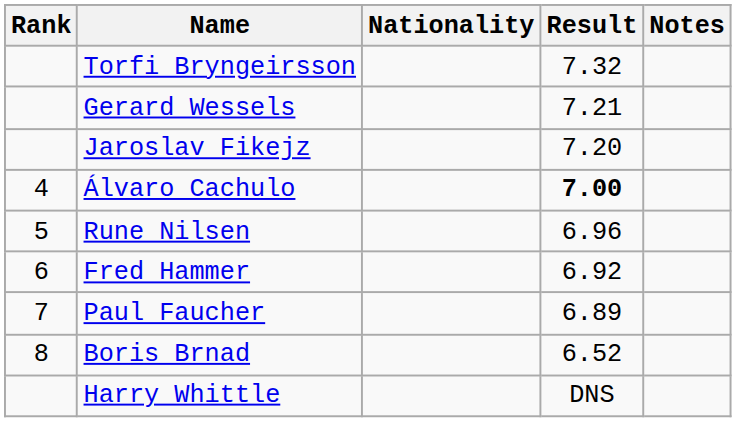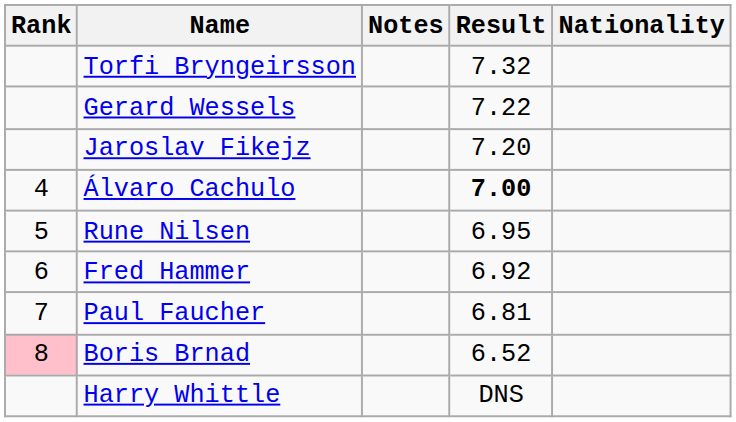columns swapped: Nationality <-> Notes
Gerard Wessels | Result: 7.21 -> 7.22
Rune Nilsen | Result: 6.96 -> 6.95
Paul Faucher | Result: 6.89 -> 6.81
Boris Brnad | Rank: no background -> pink background
